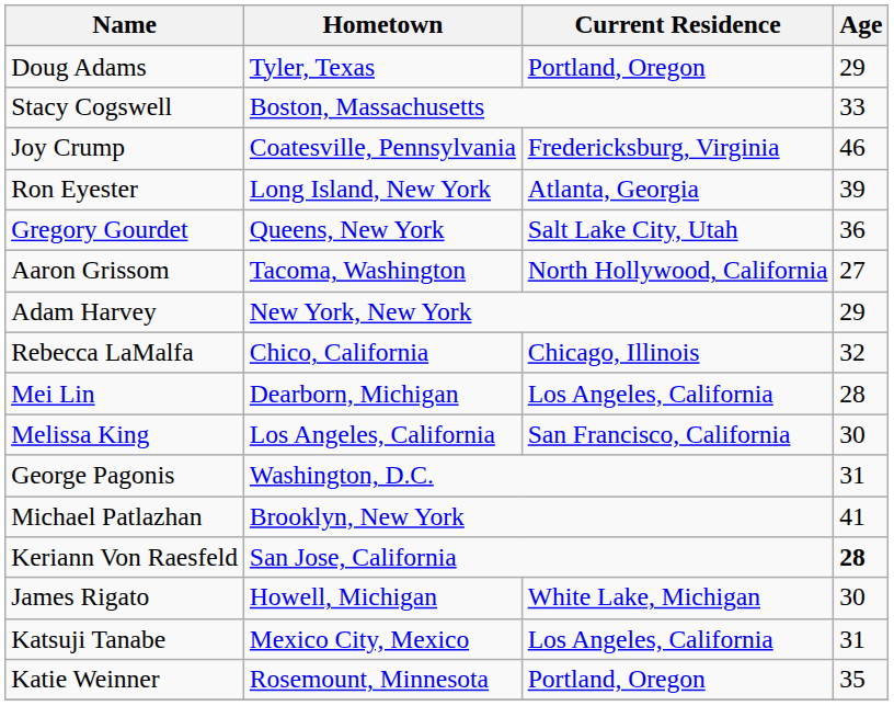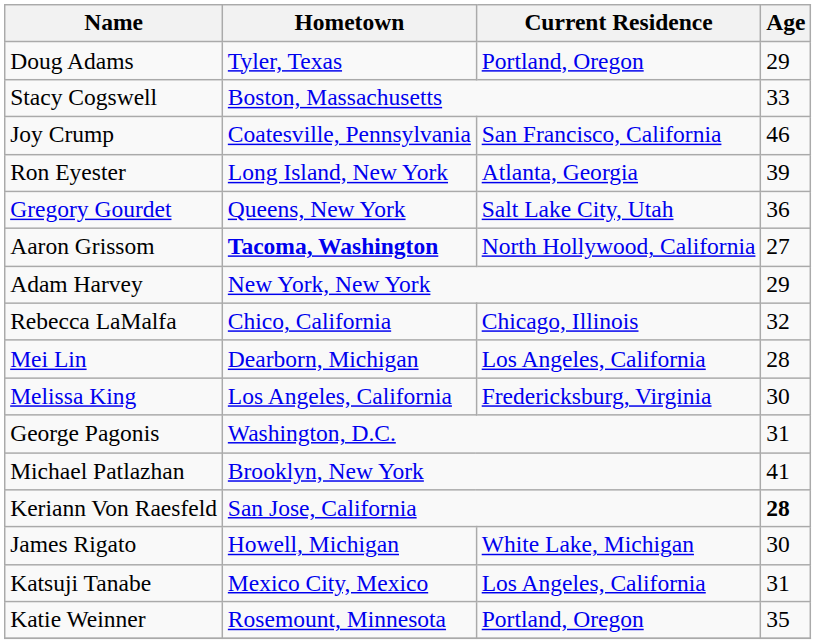Joy Crump | Current Residence: Fredericksburg, Virginia -> San Francisco, California
Aaron Grissom | Hometown: normal -> bold
Melissa King | Current Residence: San Francisco, California -> Fredericksburg, Virginia
